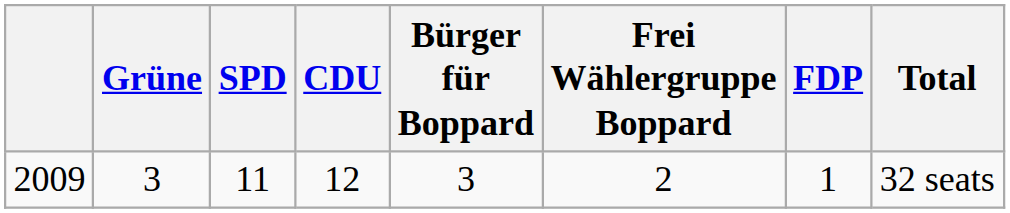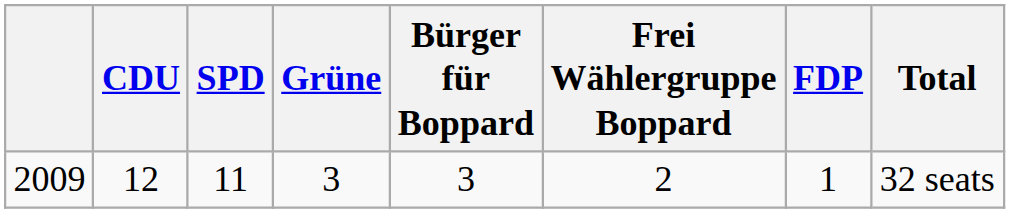columns swapped: CDU <-> Grüne
